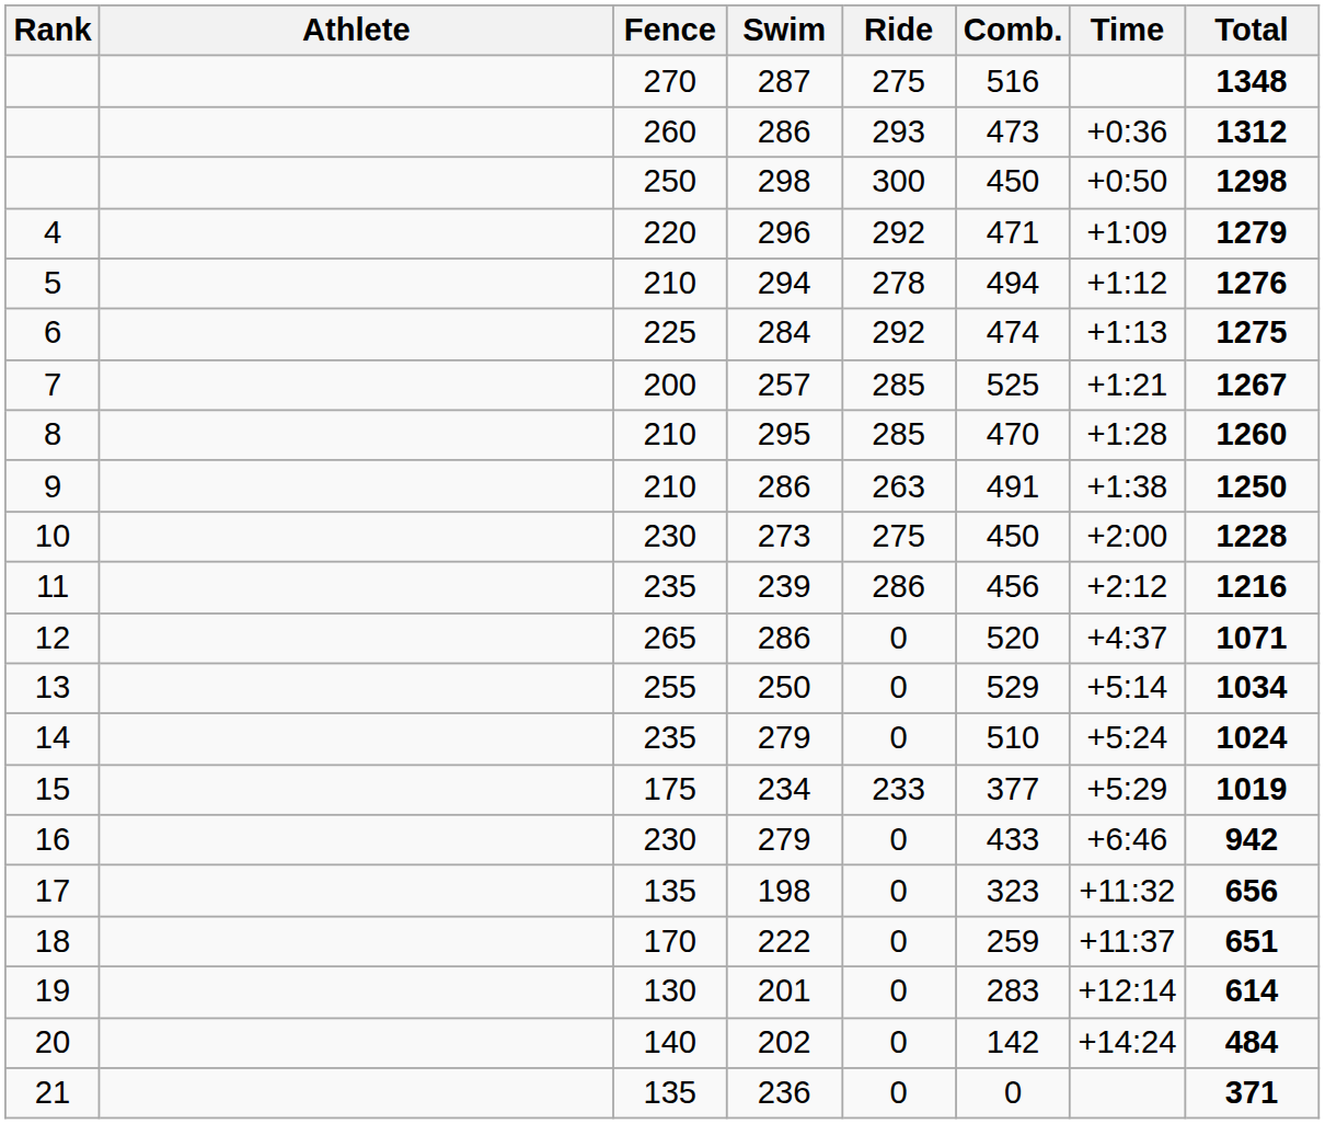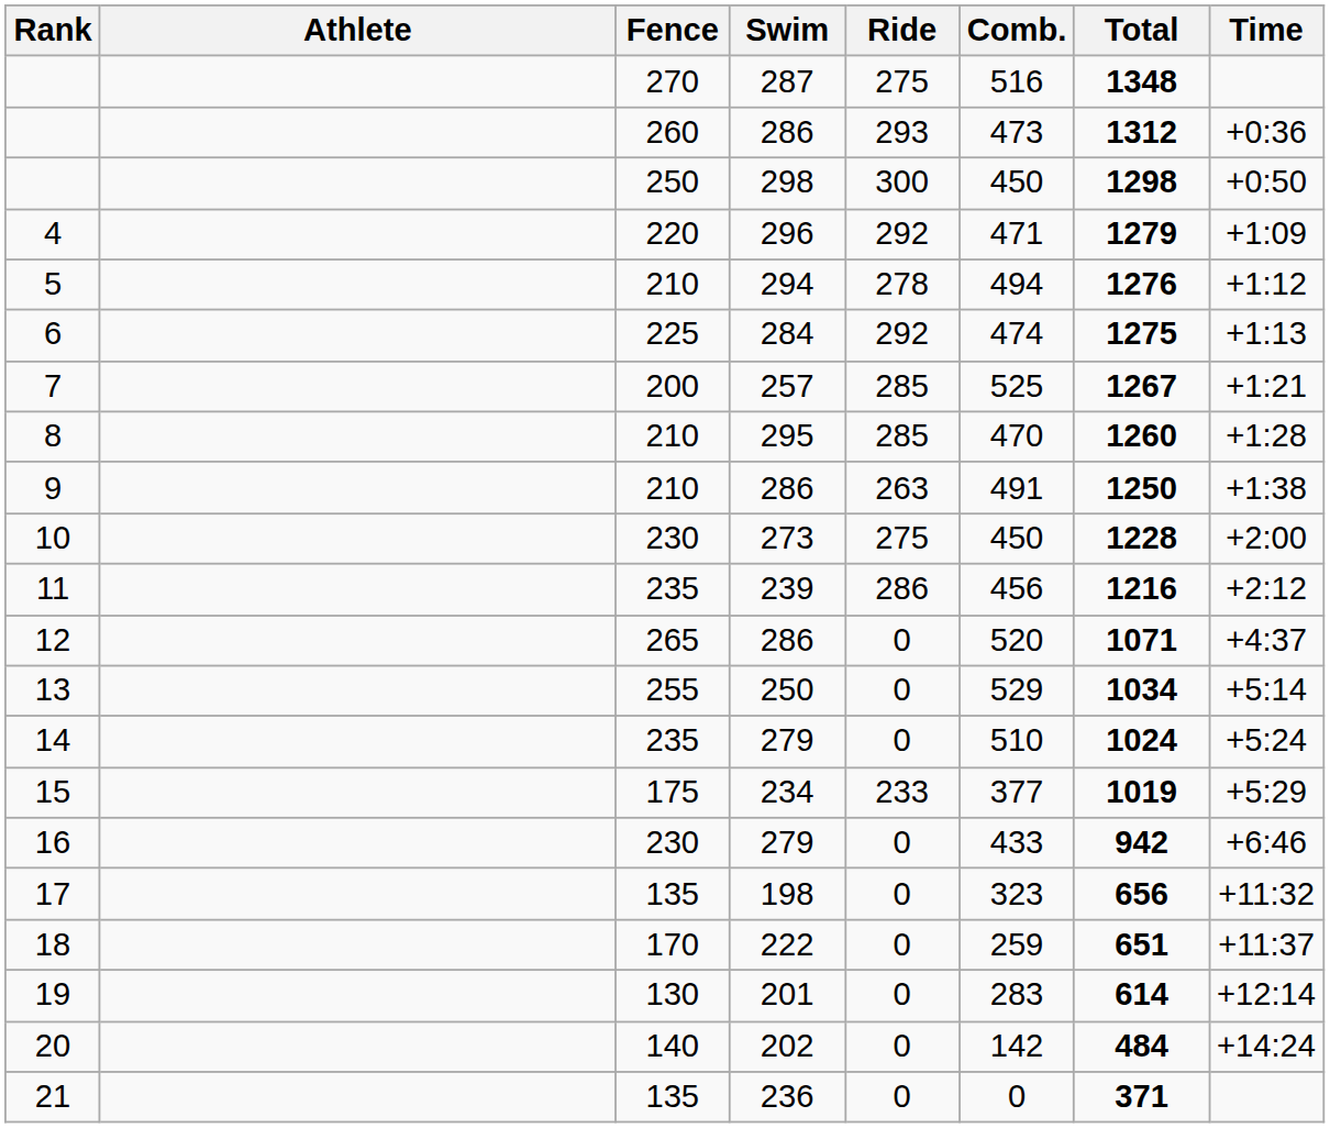columns swapped: Total <-> Time
